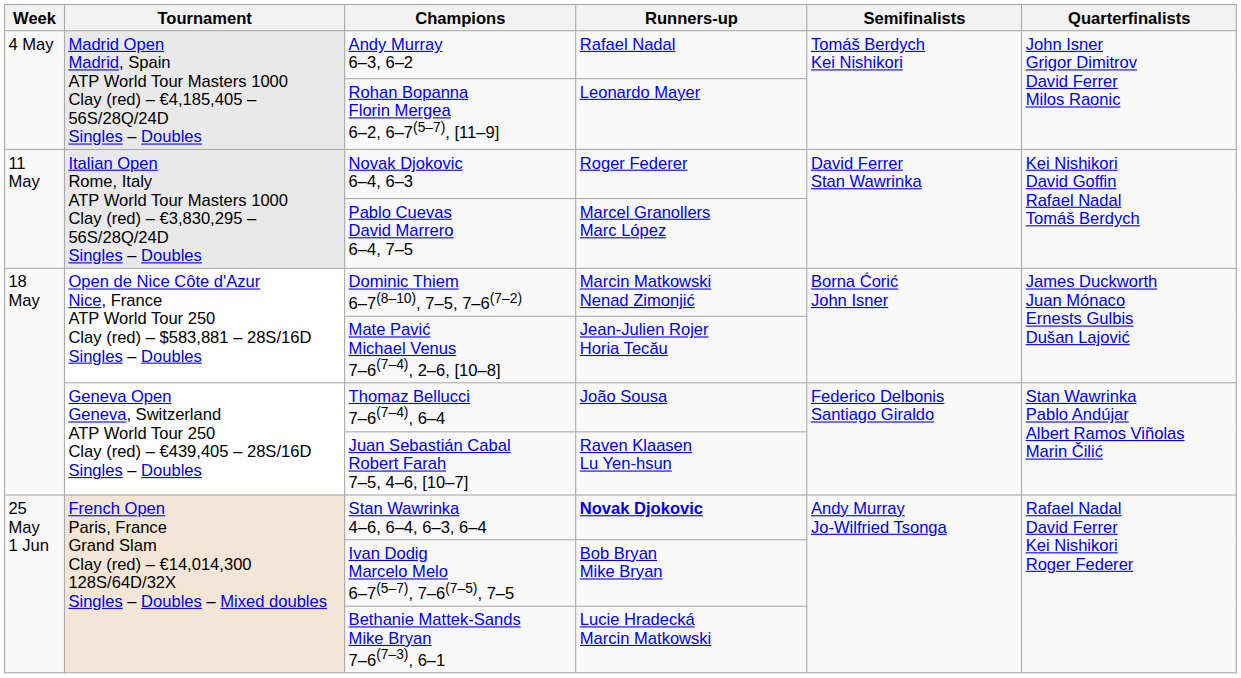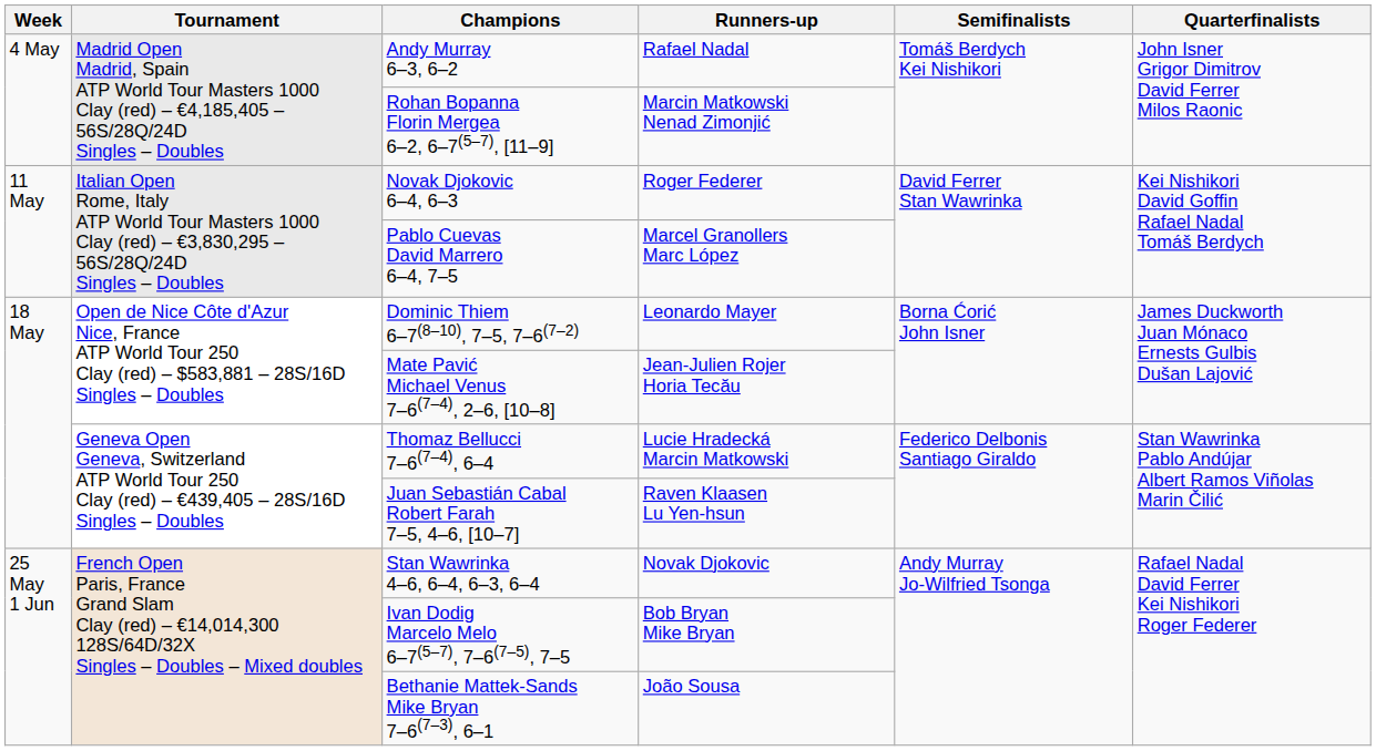Rohan Bopanna Florin Mergea 6–2, 6–7(5–7), [11–9] | Runners-up: Leonardo Mayer -> Marcin Matkowski Nenad Zimonjić
Dominic Thiem 6–7(8–10), 7–5, 7–6(7–2) | Runners-up: Marcin Matkowski Nenad Zimonjić -> Leonardo Mayer
Thomaz Bellucci 7–6(7–4), 6–4 | Runners-up: João Sousa -> Lucie Hradecká Marcin Matkowski
Stan Wawrinka 4–6, 6–4, 6–3, 6–4 | Runners-up: bold -> normal
Bethanie Mattek-Sands Mike Bryan 7–6(7–3), 6–1 | Runners-up: Lucie Hradecká Marcin Matkowski -> João Sousa
